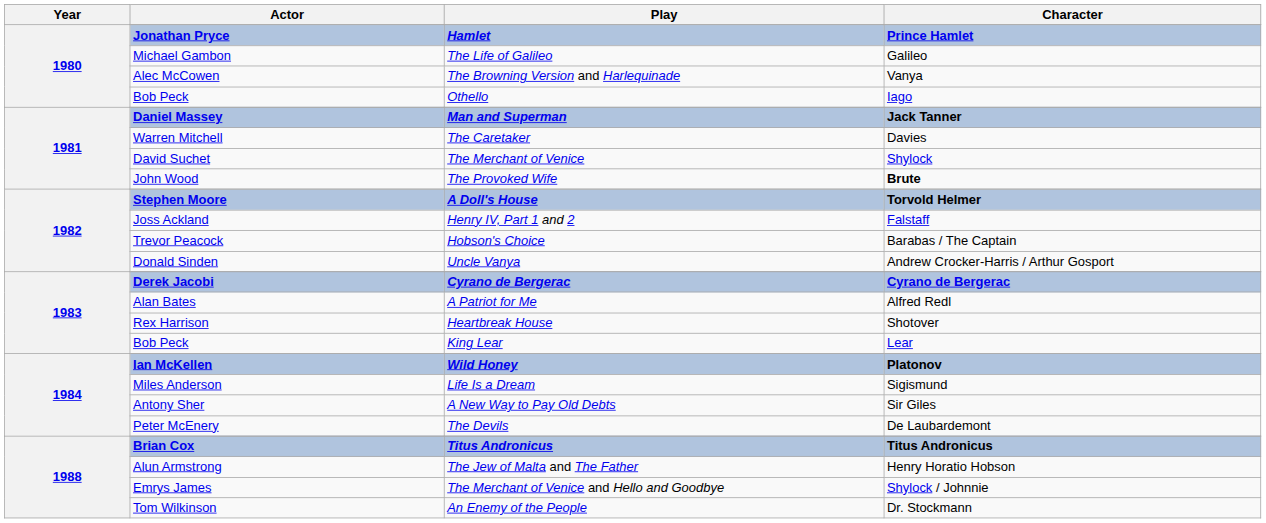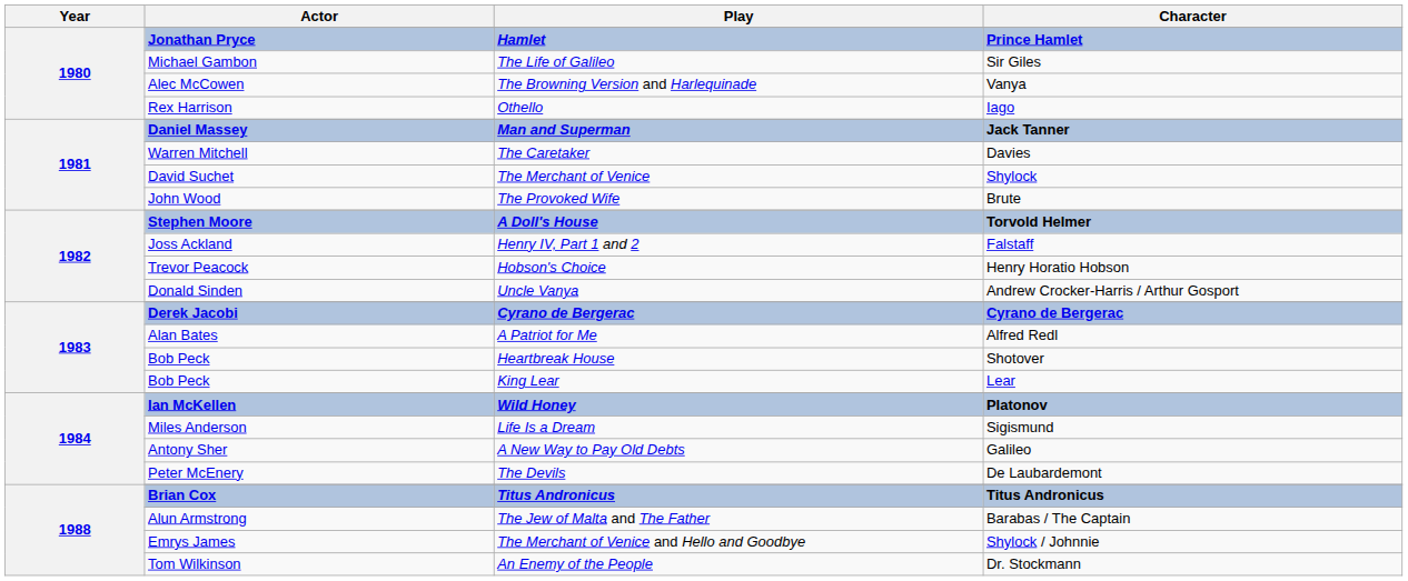The Life of Galileo | Character: Galileo -> Sir Giles
Othello | Actor: Bob Peck -> Rex Harrison
The Provoked Wife | Character: bold -> normal
Hobson's Choice | Character: Barabas / The Captain -> Henry Horatio Hobson
Heartbreak House | Actor: Rex Harrison -> Bob Peck
A New Way to Pay Old Debts | Character: Sir Giles -> Galileo
The Jew of Malta and The Father | Character: Henry Horatio Hobson -> Barabas / The Captain
